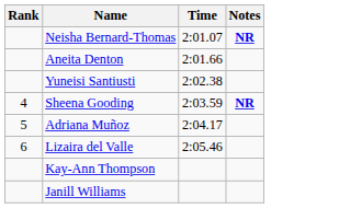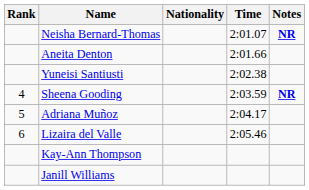+ column: Nationality
